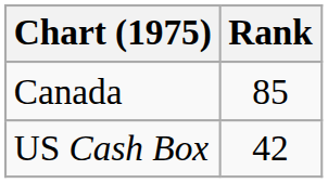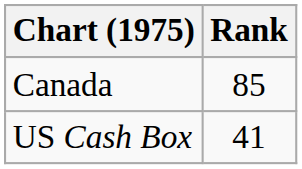US Cash Box | Rank: 42 -> 41
